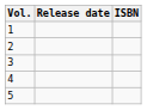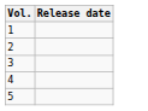- column: ISBN
